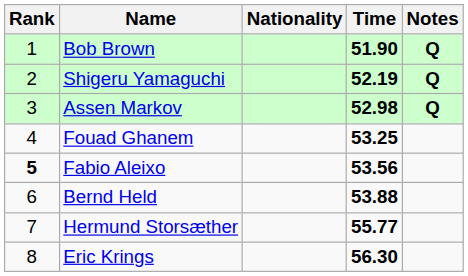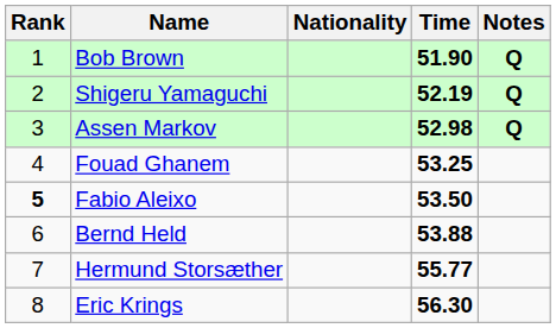Fabio Aleixo | Time: 53.56 -> 53.50
